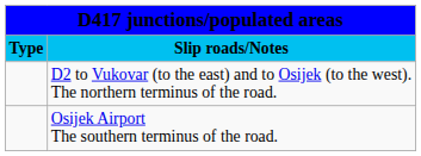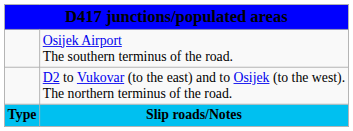rows swapped: Slip roads/Notes <-> Osijek Airport The southern terminus of the road.
